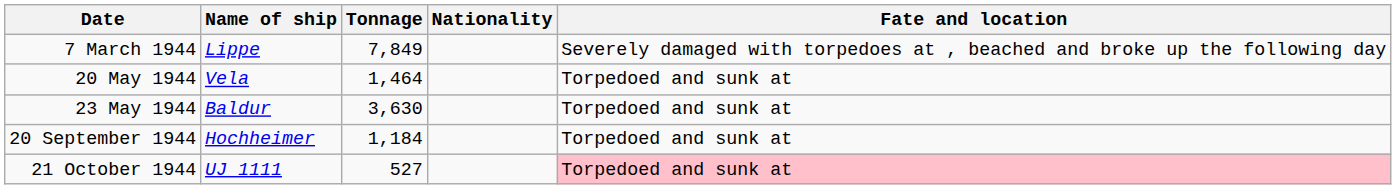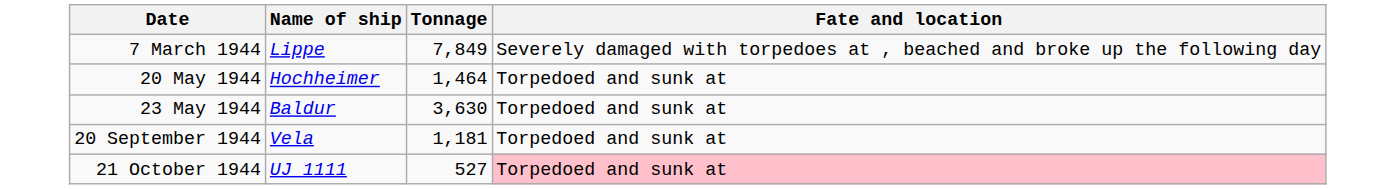- column: Nationality
20 May 1944 | Name of ship: Vela -> Hochheimer
20 September 1944 | Name of ship: Hochheimer -> Vela
20 September 1944 | Tonnage: 1,184 -> 1,181
